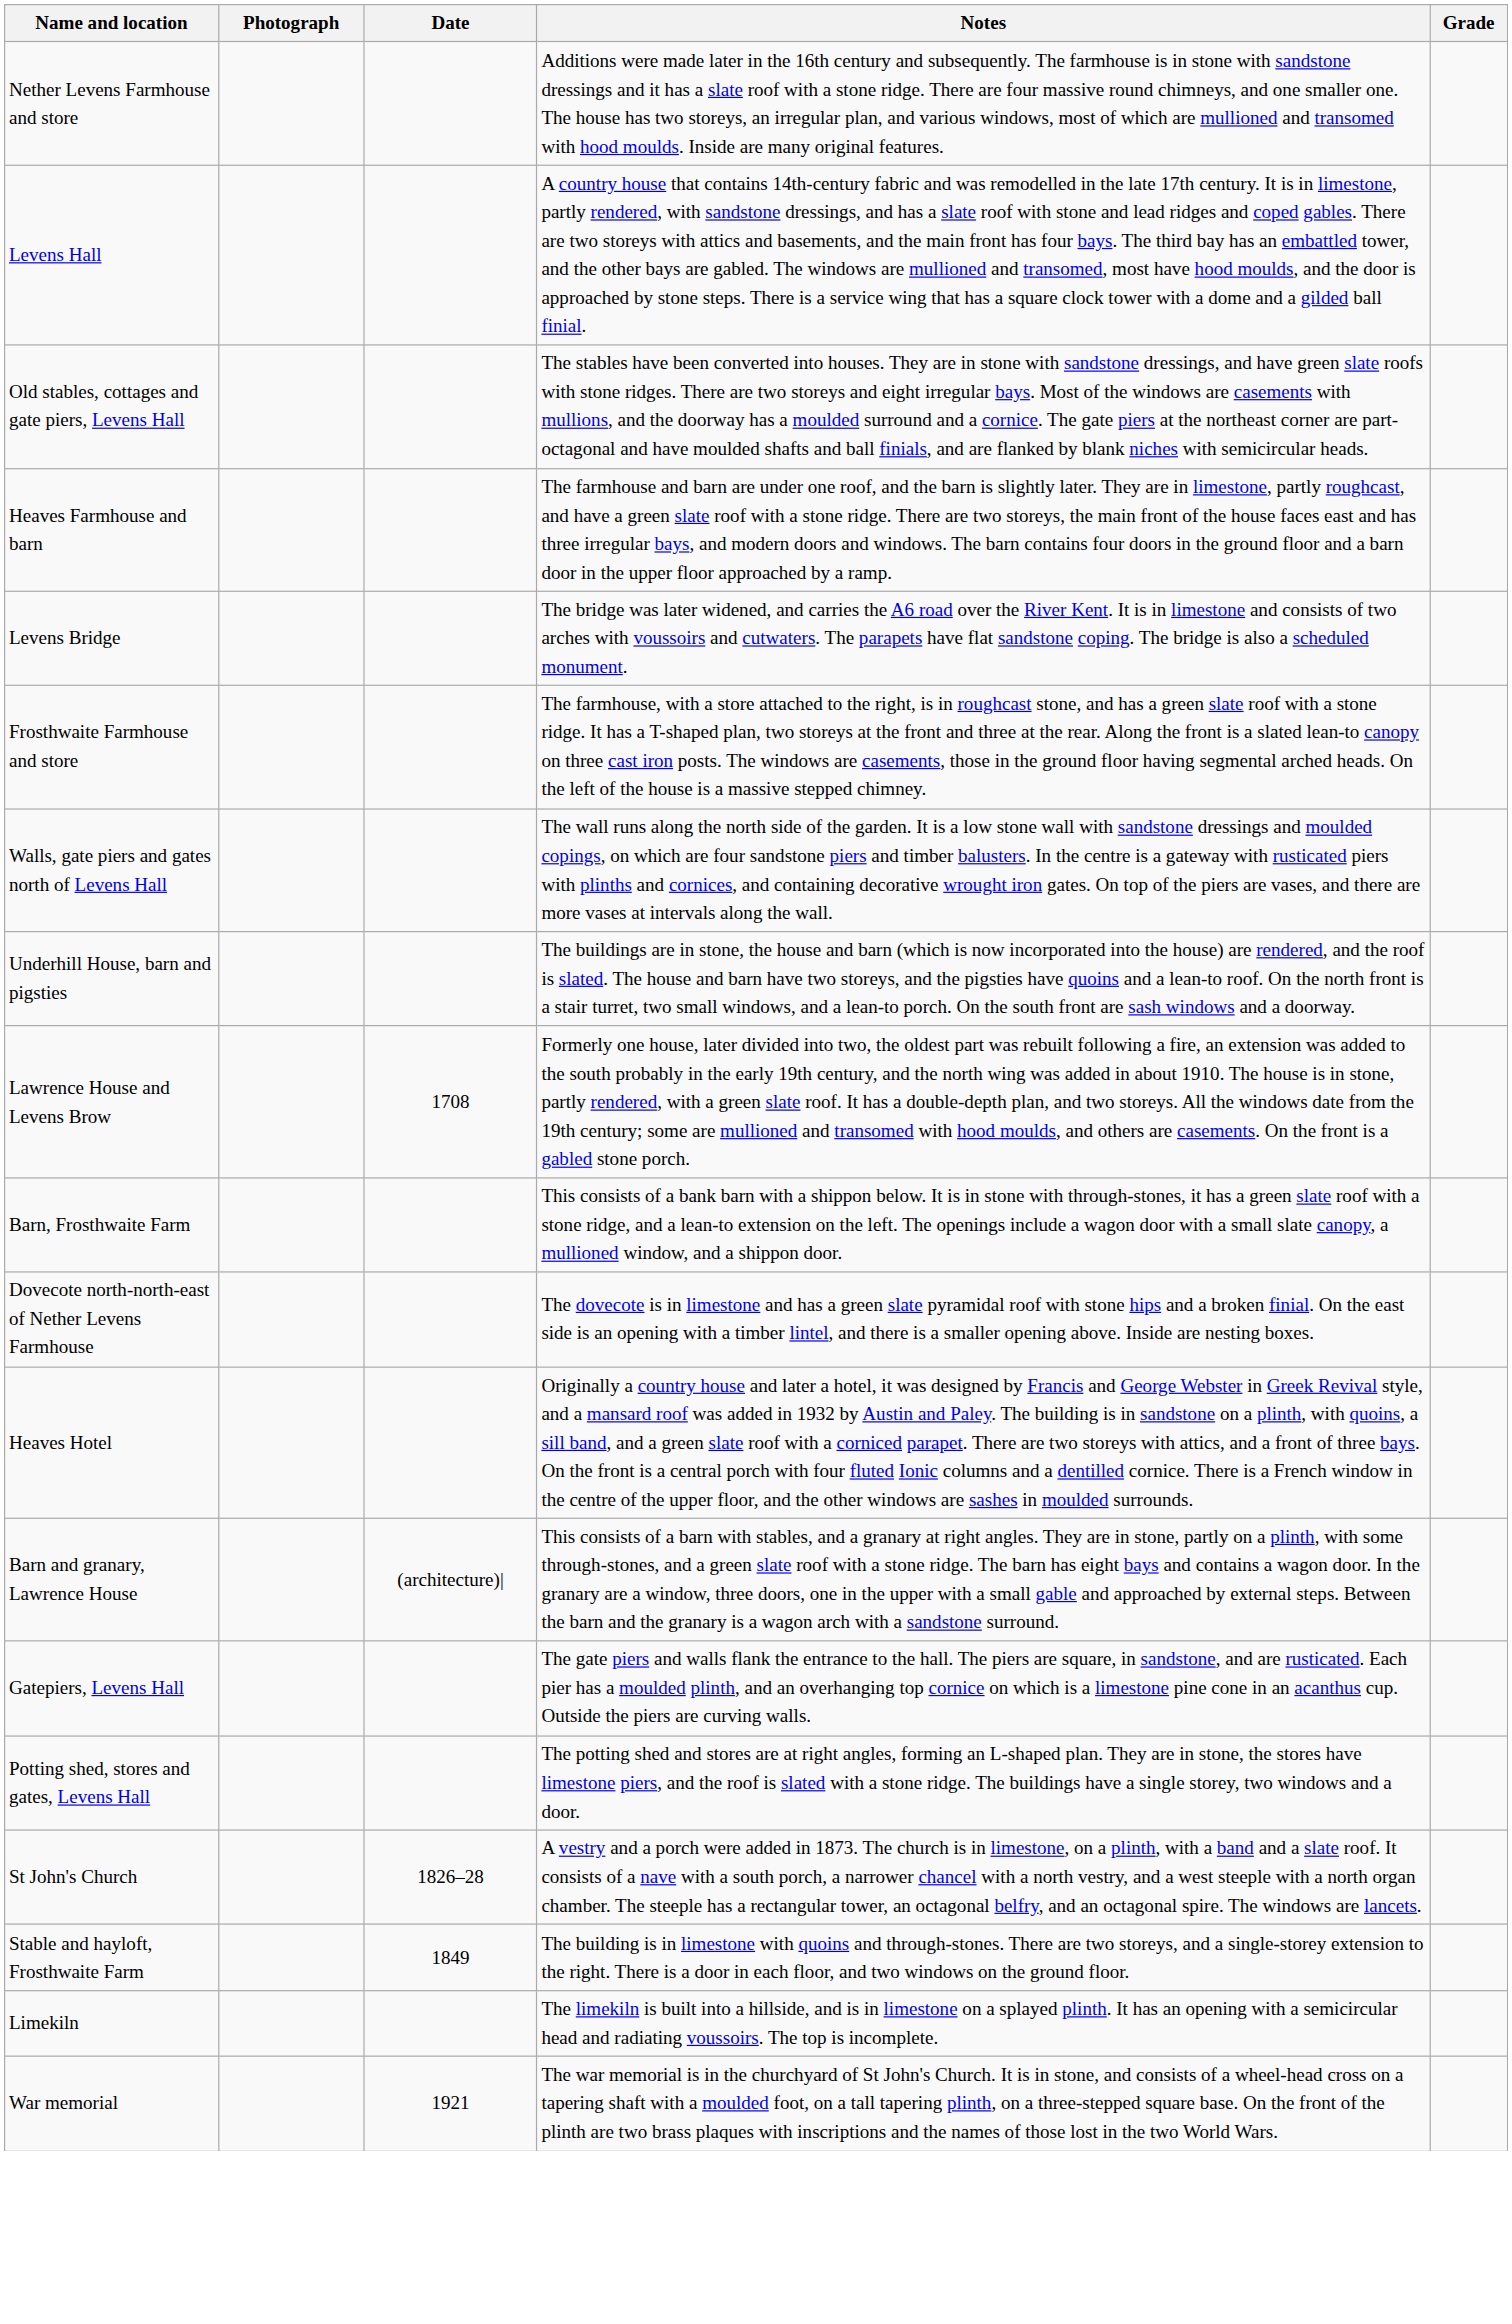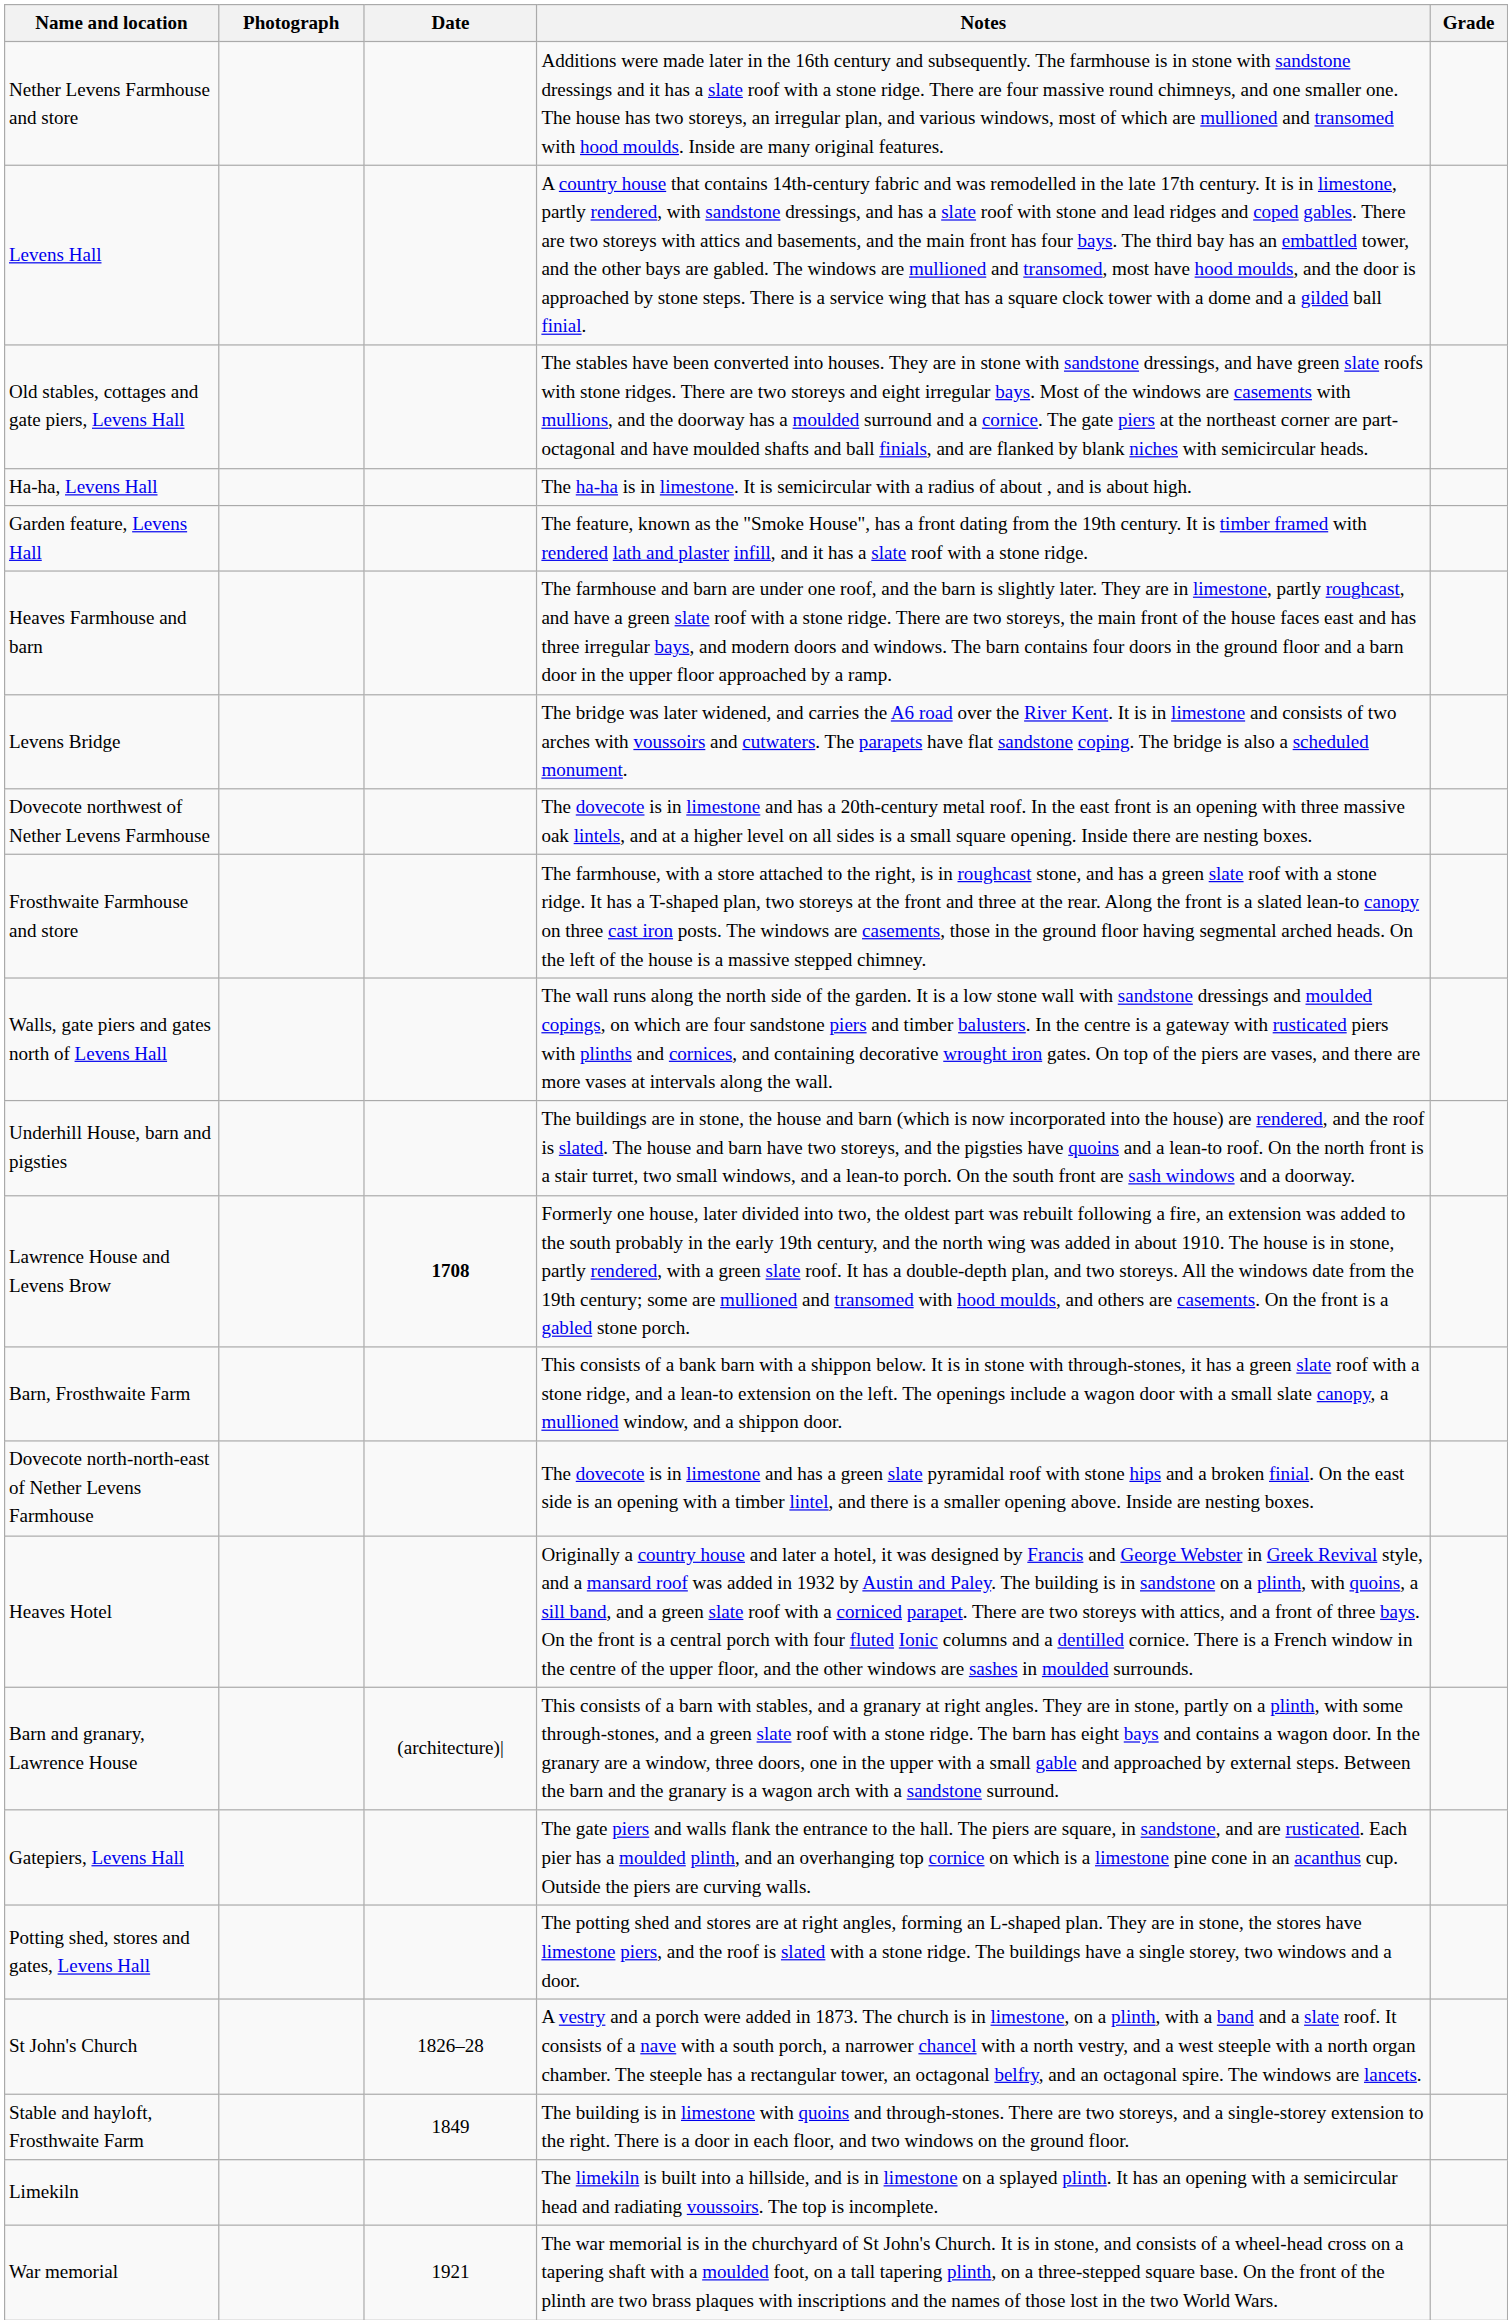+ row: Ha-ha, Levens Hall | The ha-ha is in limestone. It is semicircular with a radius of about , and is about high.
+ row: Garden feature, Levens Hall | The feature, known as the "Smoke House", has a front dating from the 19th century. It is timber framed with rendered lath and plaster infill, and it has a slate roof with a stone ridge.
+ row: Dovecote northwest of Nether Levens Farmhouse | The dovecote is in limestone and has a 20th-century metal roof. In the east front is an opening with three massive oak lintels, and at a higher level on all sides is a small square opening. Inside there are nesting boxes.
Lawrence House and Levens Brow | Date: normal -> bold
